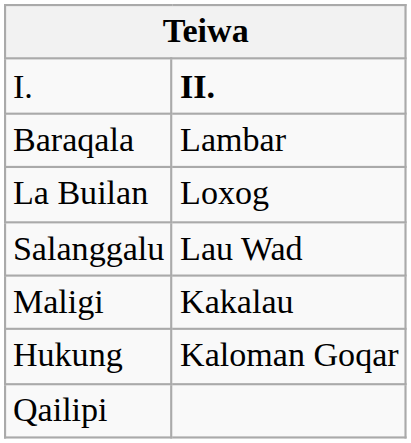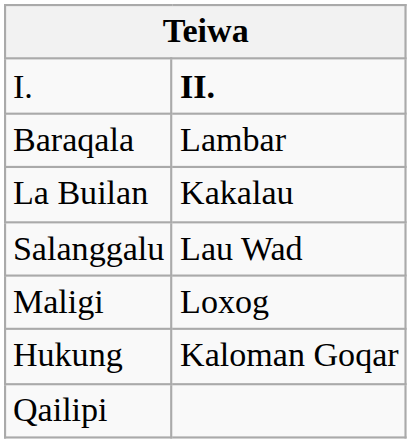La Builan | column 2: Loxog -> Kakalau
Maligi | column 2: Kakalau -> Loxog
